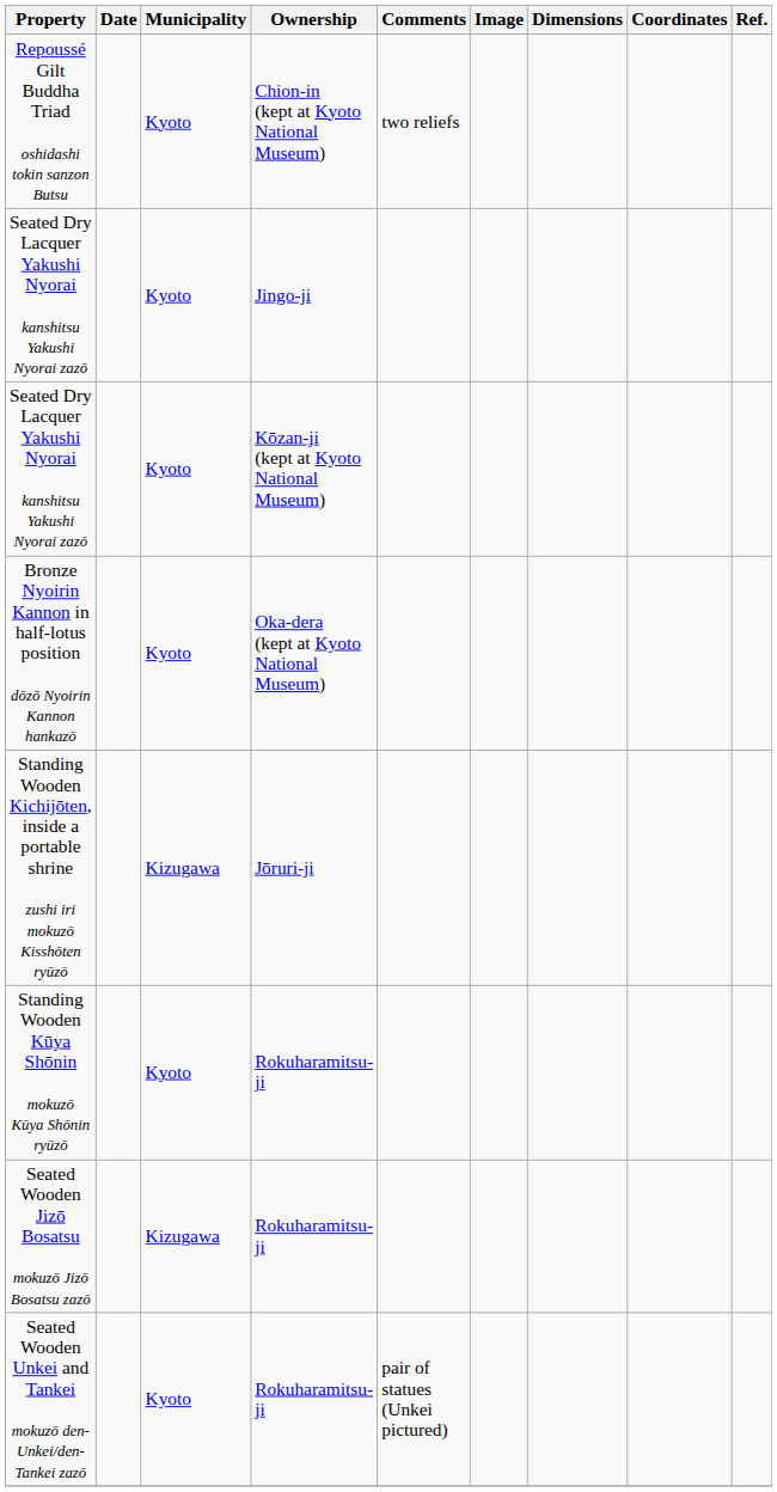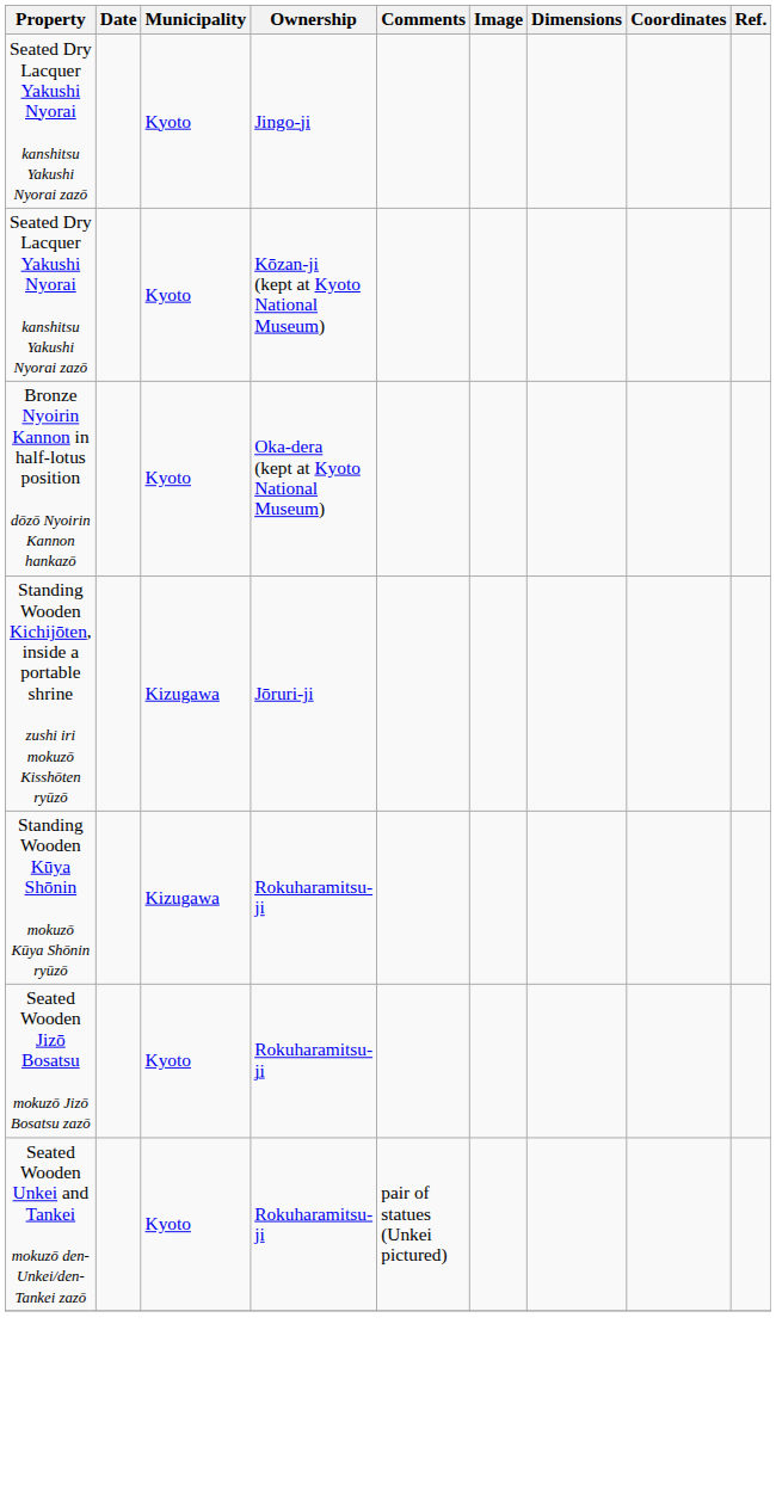- row: Repoussé Gilt Buddha Triad oshidashi tokin sanzon Butsu | Kyoto | Chion-in (kept at Kyoto National Museum) | two reliefs
Standing Wooden Kūya Shōnin mokuzō Kūya Shōnin ryūzō | Municipality: Kyoto -> Kizugawa
Seated Wooden Jizō Bosatsu mokuzō Jizō Bosatsu zazō | Municipality: Kizugawa -> Kyoto
